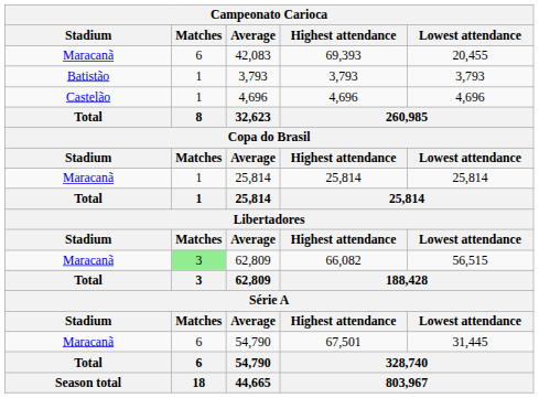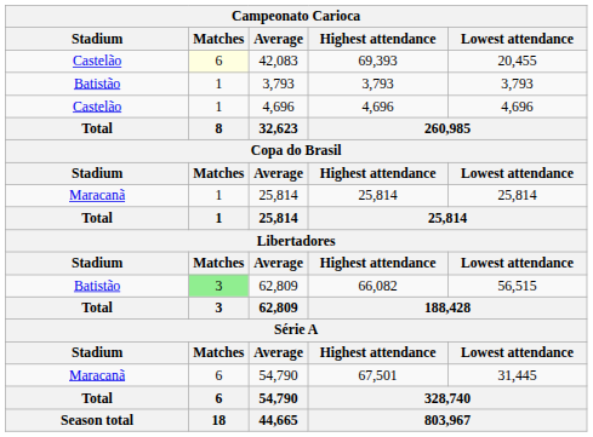42,083 | Campeonato Carioca / Stadium: Maracanã -> Castelão
42,083 | Campeonato Carioca / Matches: no background -> lightyellow background
62,809 / 66,082 | Campeonato Carioca / Stadium: Maracanã -> Batistão
